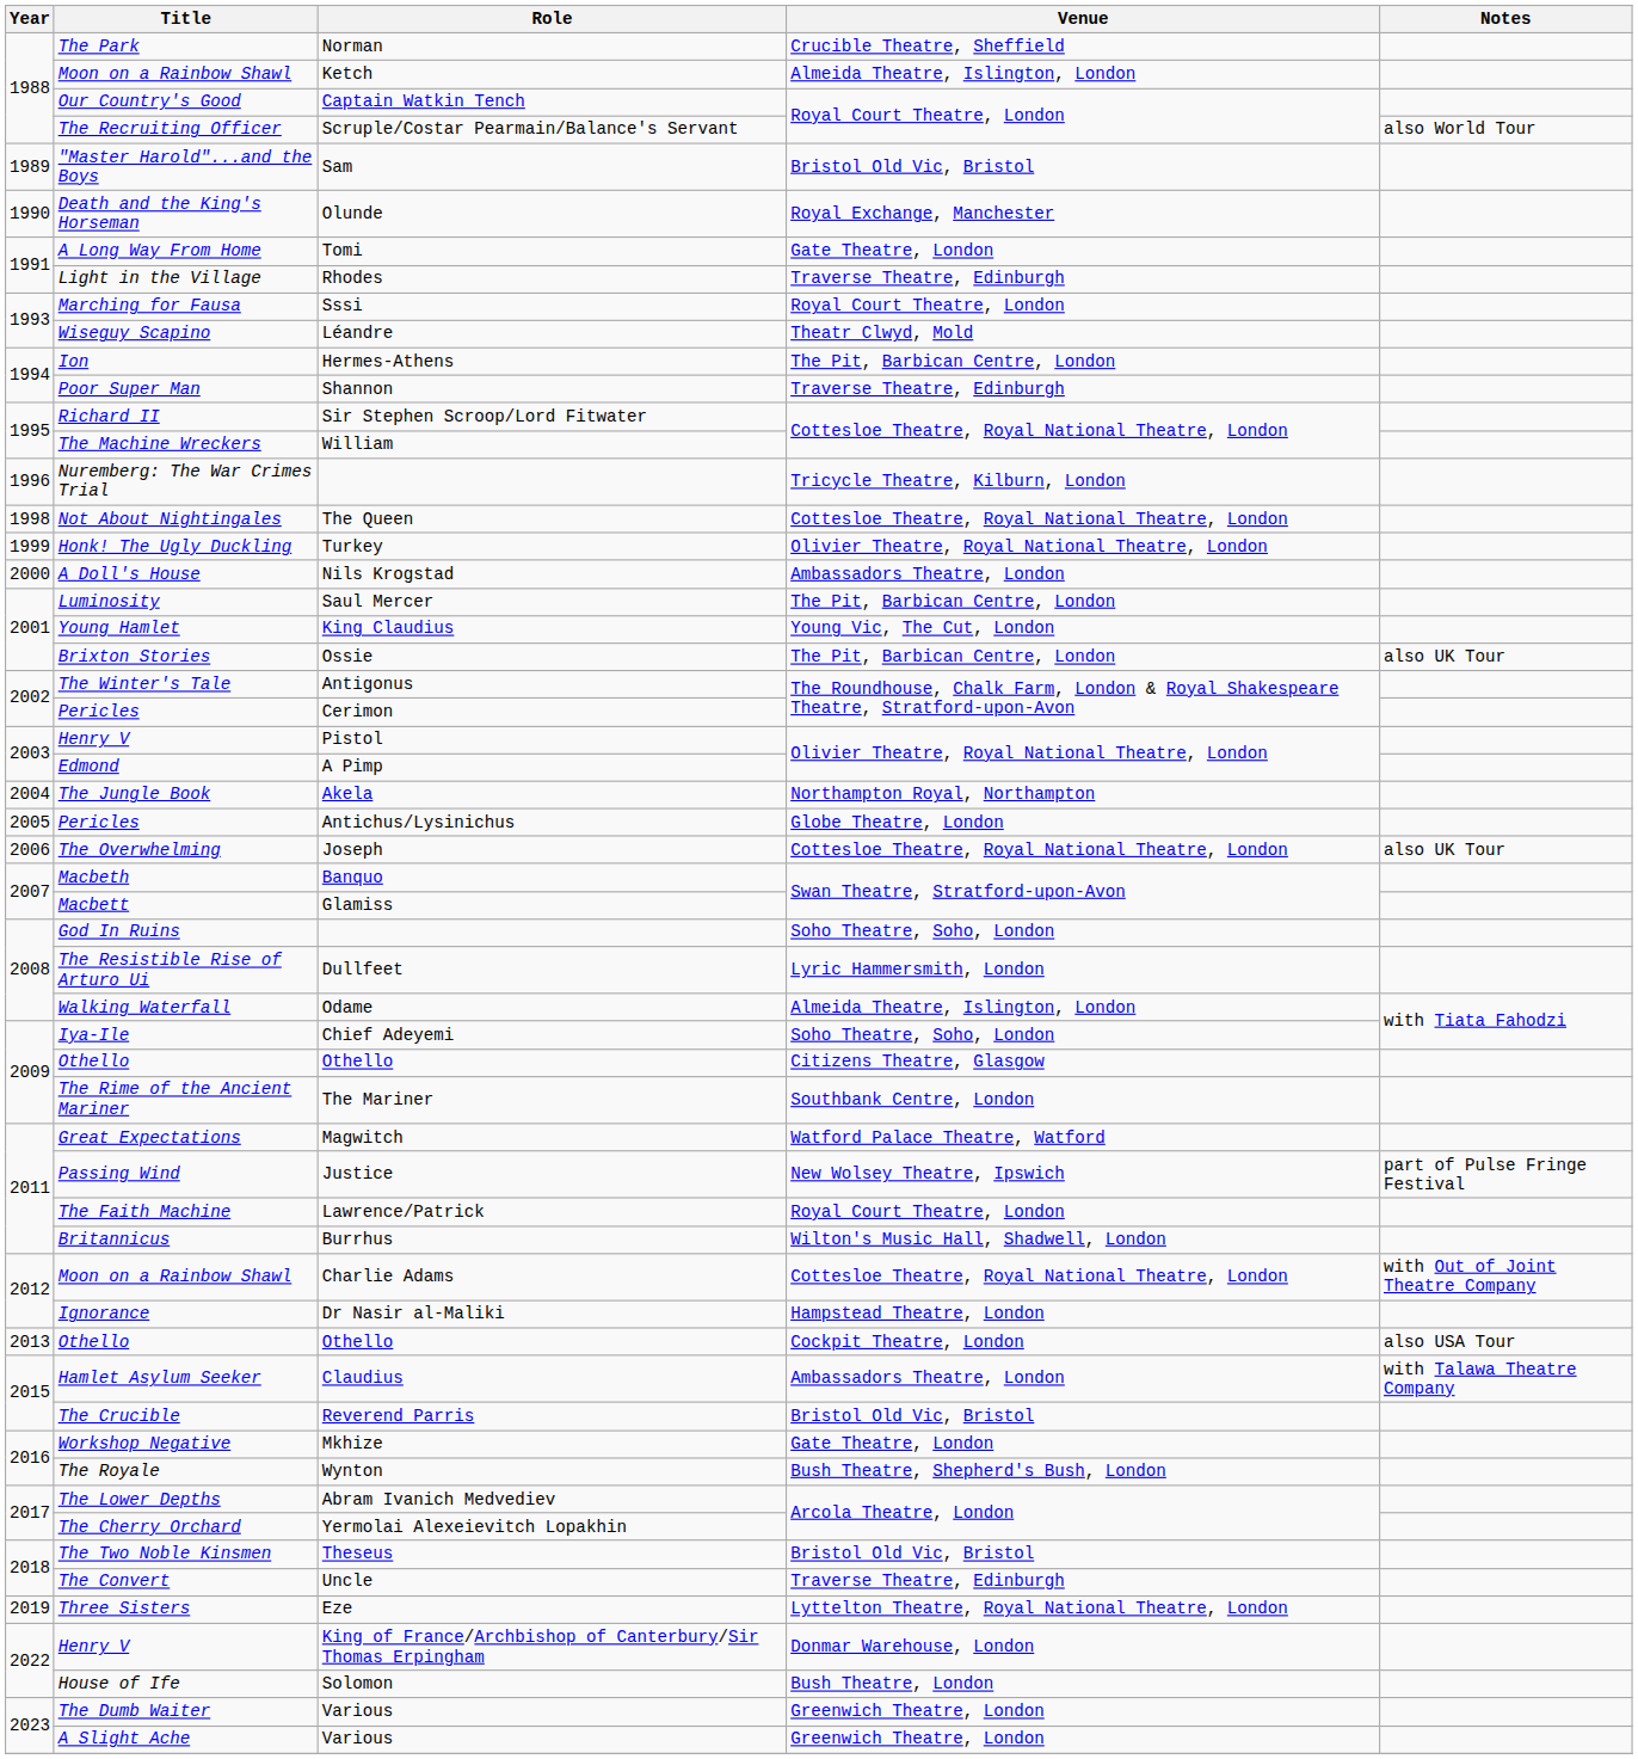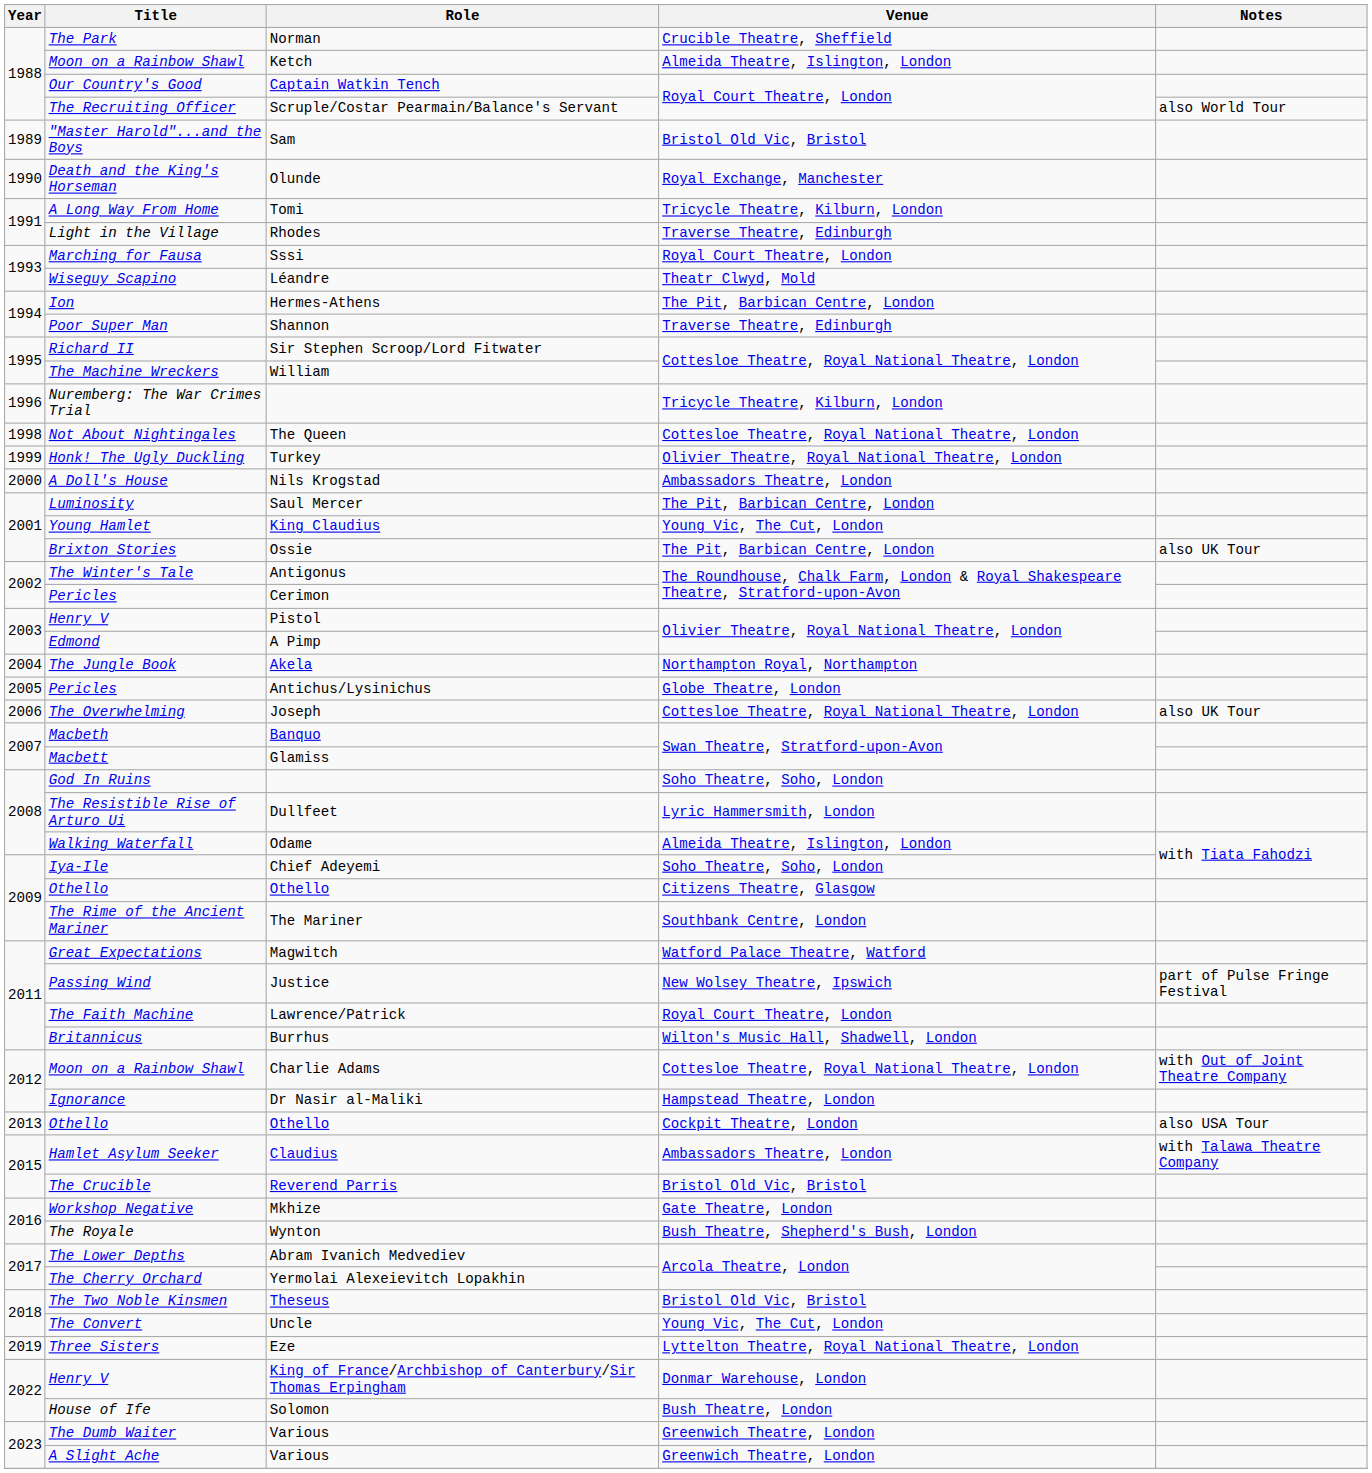Tomi | Venue: Gate Theatre, London -> Tricycle Theatre, Kilburn, London
Uncle | Venue: Traverse Theatre, Edinburgh -> Young Vic, The Cut, London
